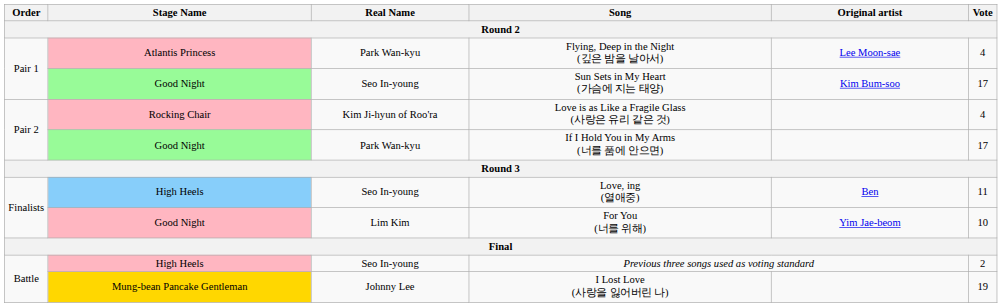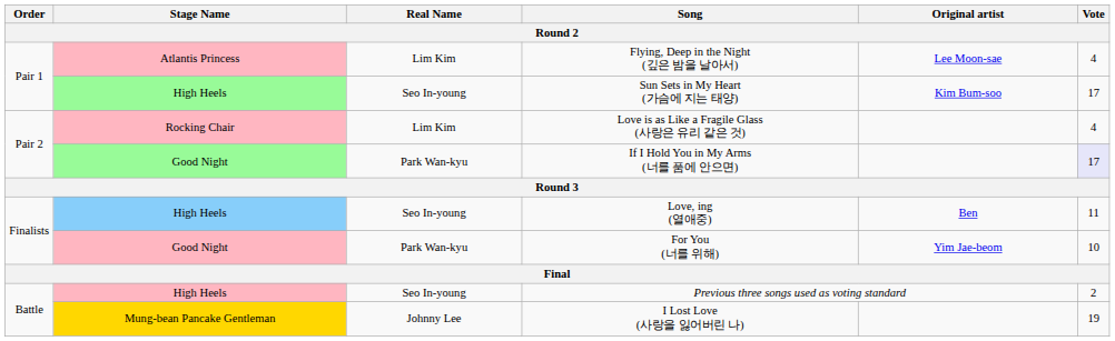Flying, Deep in the Night (깊은 밤을 날아서) | Real Name: Park Wan-kyu -> Lim Kim
Sun Sets in My Heart (가슴에 지는 태양) | Stage Name: Good Night -> High Heels
Love is as Like a Fragile Glass (사랑은 유리 같은 것) | Real Name: Kim Ji-hyun of Roo'ra -> Lim Kim
If I Hold You in My Arms (너를 품에 안으면) | Vote: no background -> lavender background
For You (너를 위해) | Real Name: Lim Kim -> Park Wan-kyu
